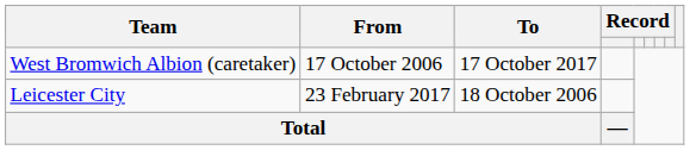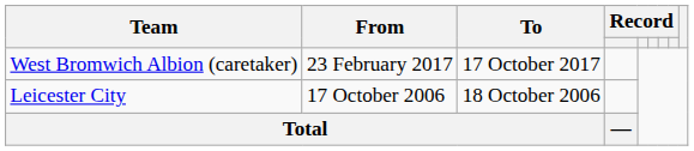West Bromwich Albion (caretaker) | From: 17 October 2006 -> 23 February 2017
Leicester City | From: 23 February 2017 -> 17 October 2006
